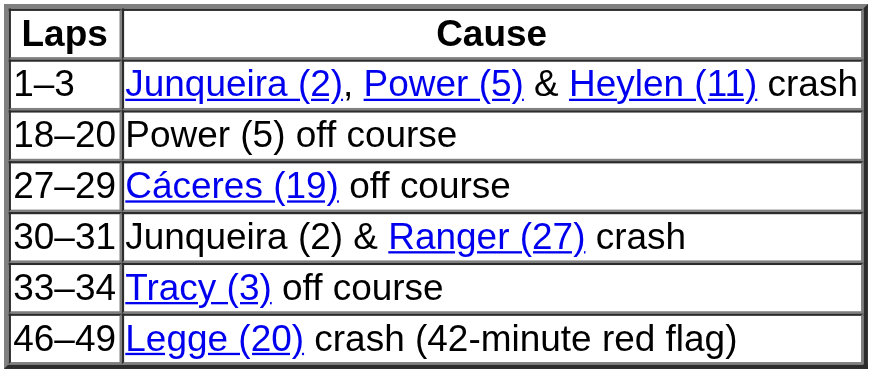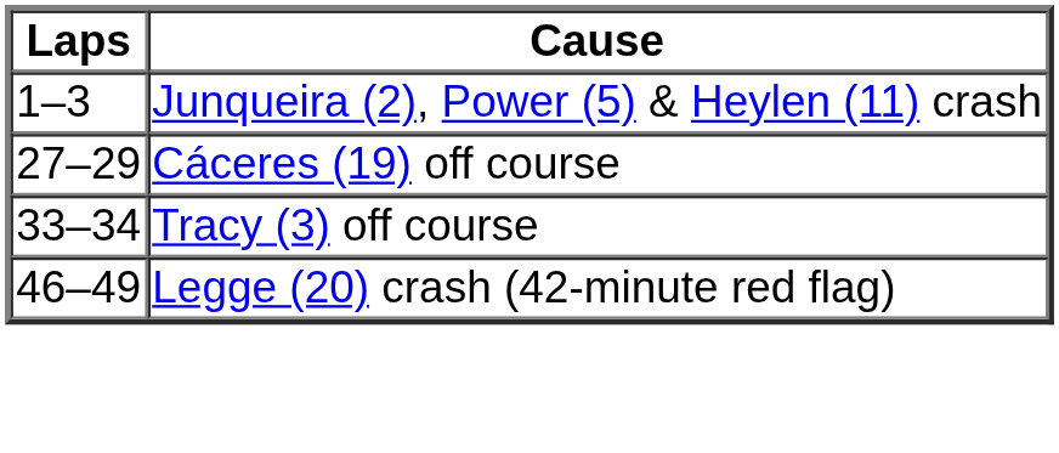- row: 18–20 | Power (5) off course
- row: 30–31 | Junqueira (2) & Ranger (27) crash
